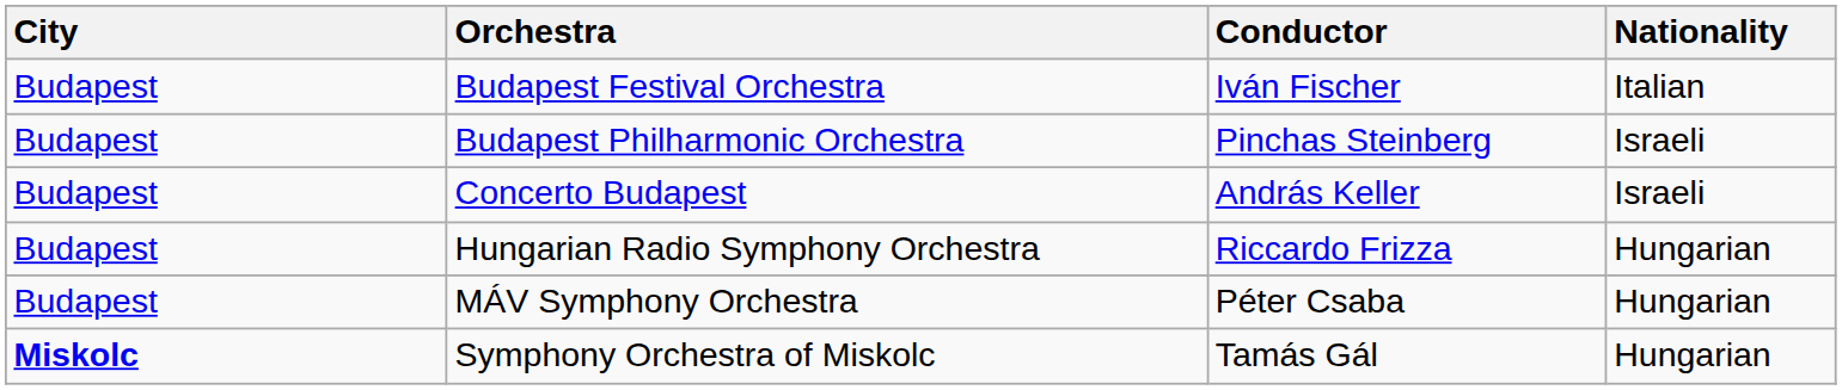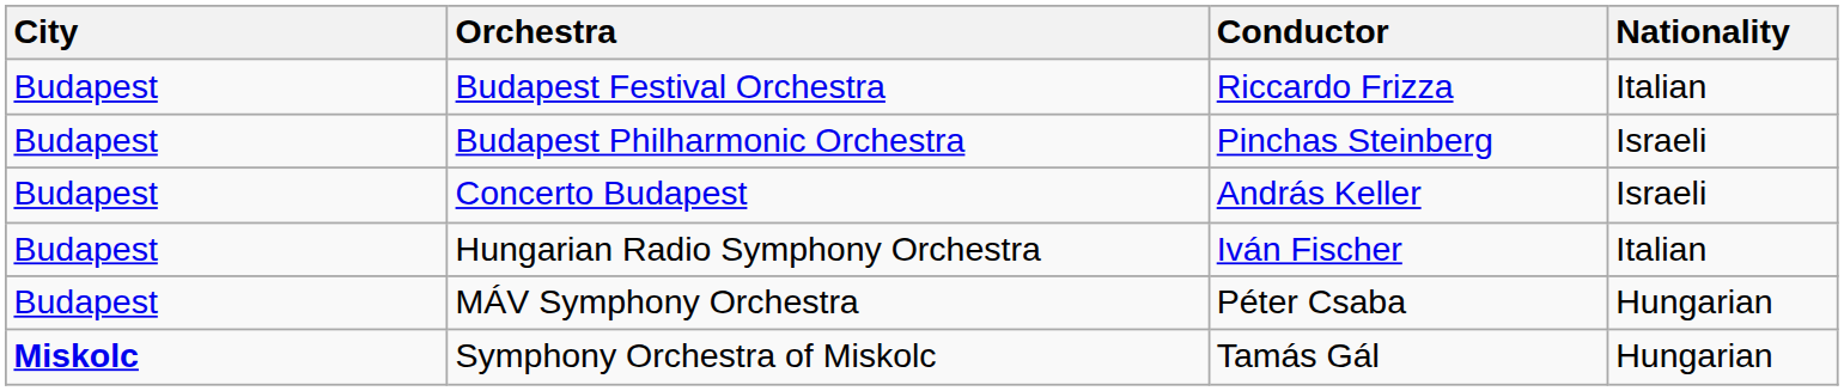Budapest Festival Orchestra | Conductor: Iván Fischer -> Riccardo Frizza
Hungarian Radio Symphony Orchestra | Conductor: Riccardo Frizza -> Iván Fischer
Hungarian Radio Symphony Orchestra | Nationality: Hungarian -> Italian
